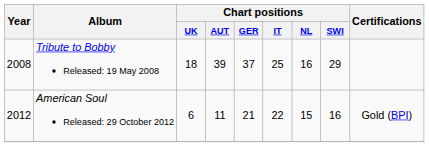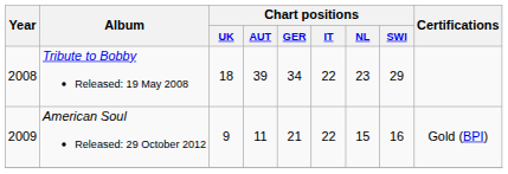Tribute to Bobby Released: 19 May 2008 | Chart positions / GER: 37 -> 34
Tribute to Bobby Released: 19 May 2008 | Chart positions / IT: 25 -> 22
Tribute to Bobby Released: 19 May 2008 | Chart positions / NL: 16 -> 23
American Soul Released: 29 October 2012 | Year: 2012 -> 2009
American Soul Released: 29 October 2012 | Chart positions / UK: 6 -> 9
